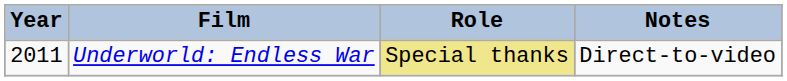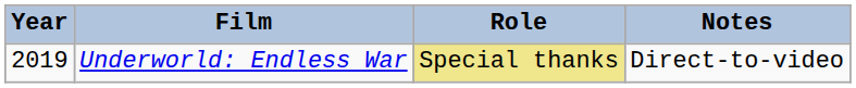Underworld: Endless War | Year: 2011 -> 2019
